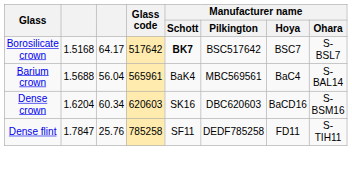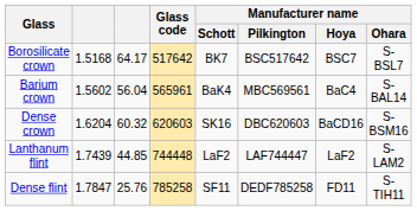Borosilicate crown | Manufacturer name / Schott: bold -> normal
Barium crown | column 2: 1.5688 -> 1.5602
Dense crown | column 3: 60.34 -> 60.32
+ row: Lanthanum flint | 1.7439 | 44.85 | 744448 | LaF2 | LAF744447 | LaF2 | S-LAM2
